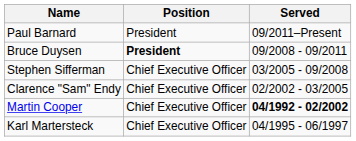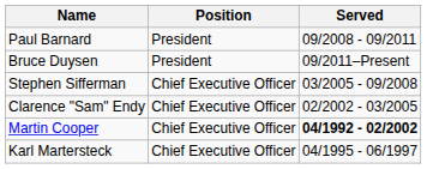Paul Barnard | Served: 09/2011–Present -> 09/2008 - 09/2011
Bruce Duysen | Position: bold -> normal
Bruce Duysen | Served: 09/2008 - 09/2011 -> 09/2011–Present
